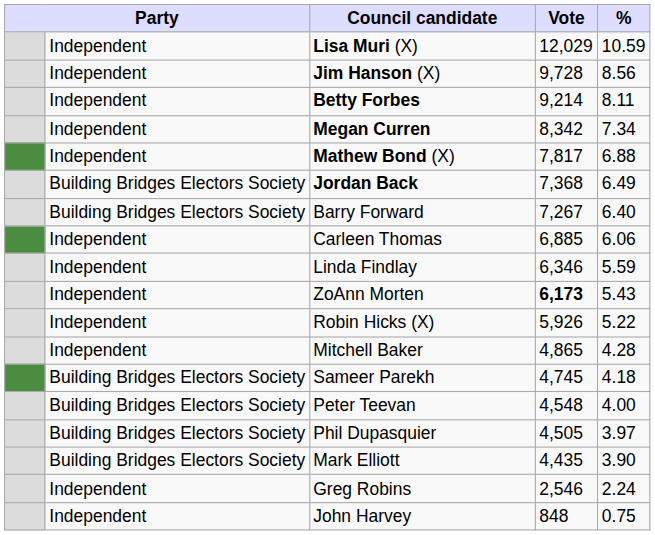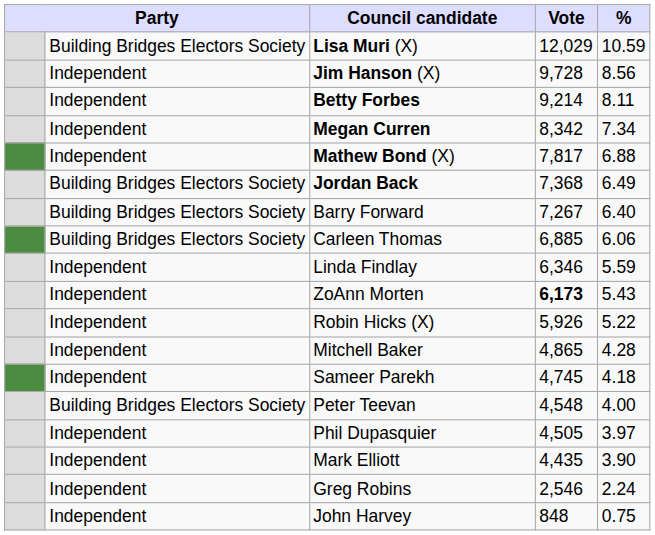Lisa Muri (X) | column 2: Independent -> Building Bridges Electors Society
Carleen Thomas | column 2: Independent -> Building Bridges Electors Society
Sameer Parekh | column 2: Building Bridges Electors Society -> Independent
Phil Dupasquier | column 2: Building Bridges Electors Society -> Independent
Mark Elliott | column 2: Building Bridges Electors Society -> Independent
